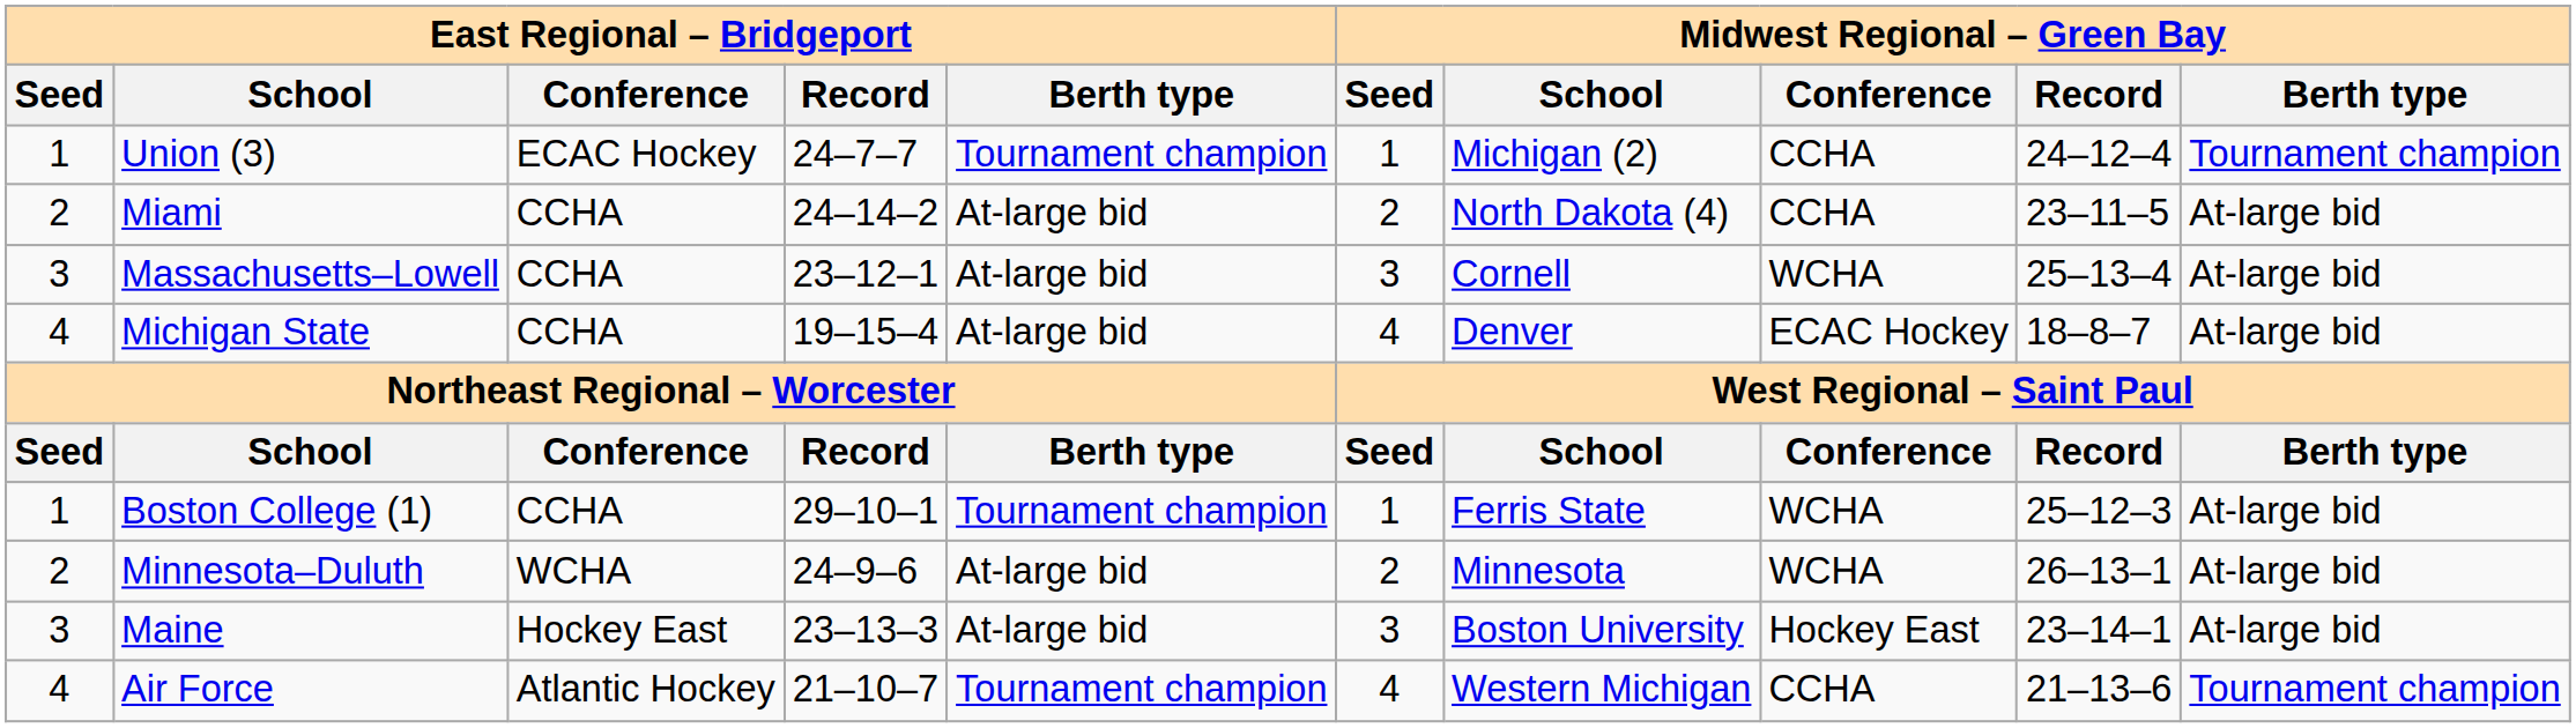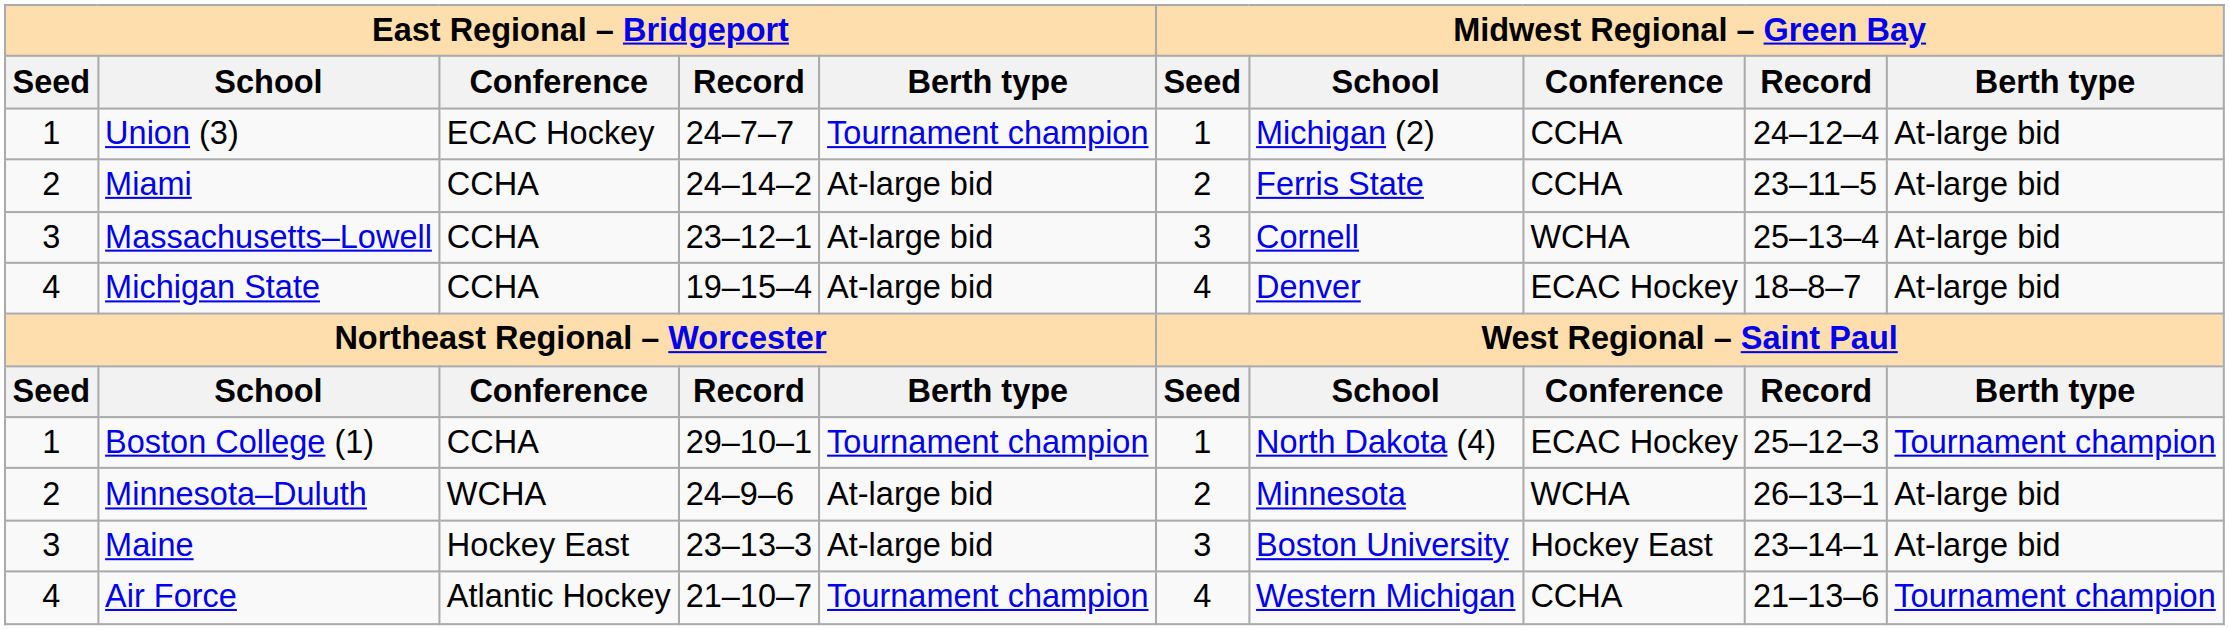Union (3) | Midwest Regional – Green Bay / Berth type: Tournament champion -> At-large bid
Miami | Midwest Regional – Green Bay / School: North Dakota (4) -> Ferris State
Boston College (1) | Midwest Regional – Green Bay / School: Ferris State -> North Dakota (4)
Boston College (1) | Midwest Regional – Green Bay / Conference: WCHA -> ECAC Hockey
Boston College (1) | Midwest Regional – Green Bay / Berth type: At-large bid -> Tournament champion
